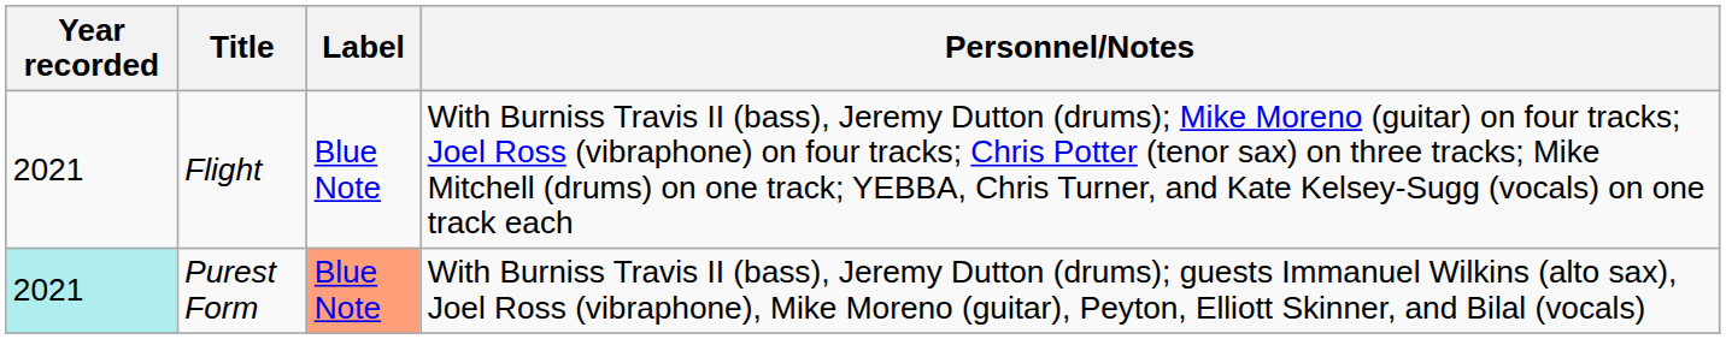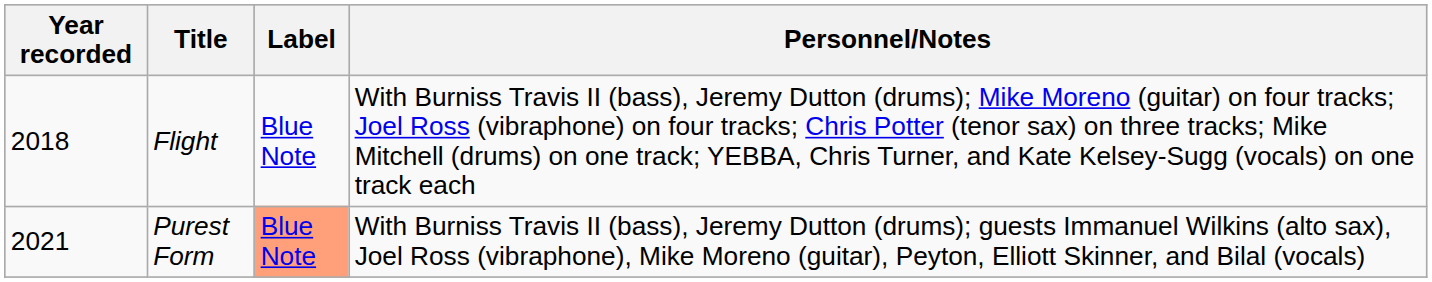Flight | Year recorded: 2021 -> 2018
Purest Form | Year recorded: paleturquoise background -> no background
